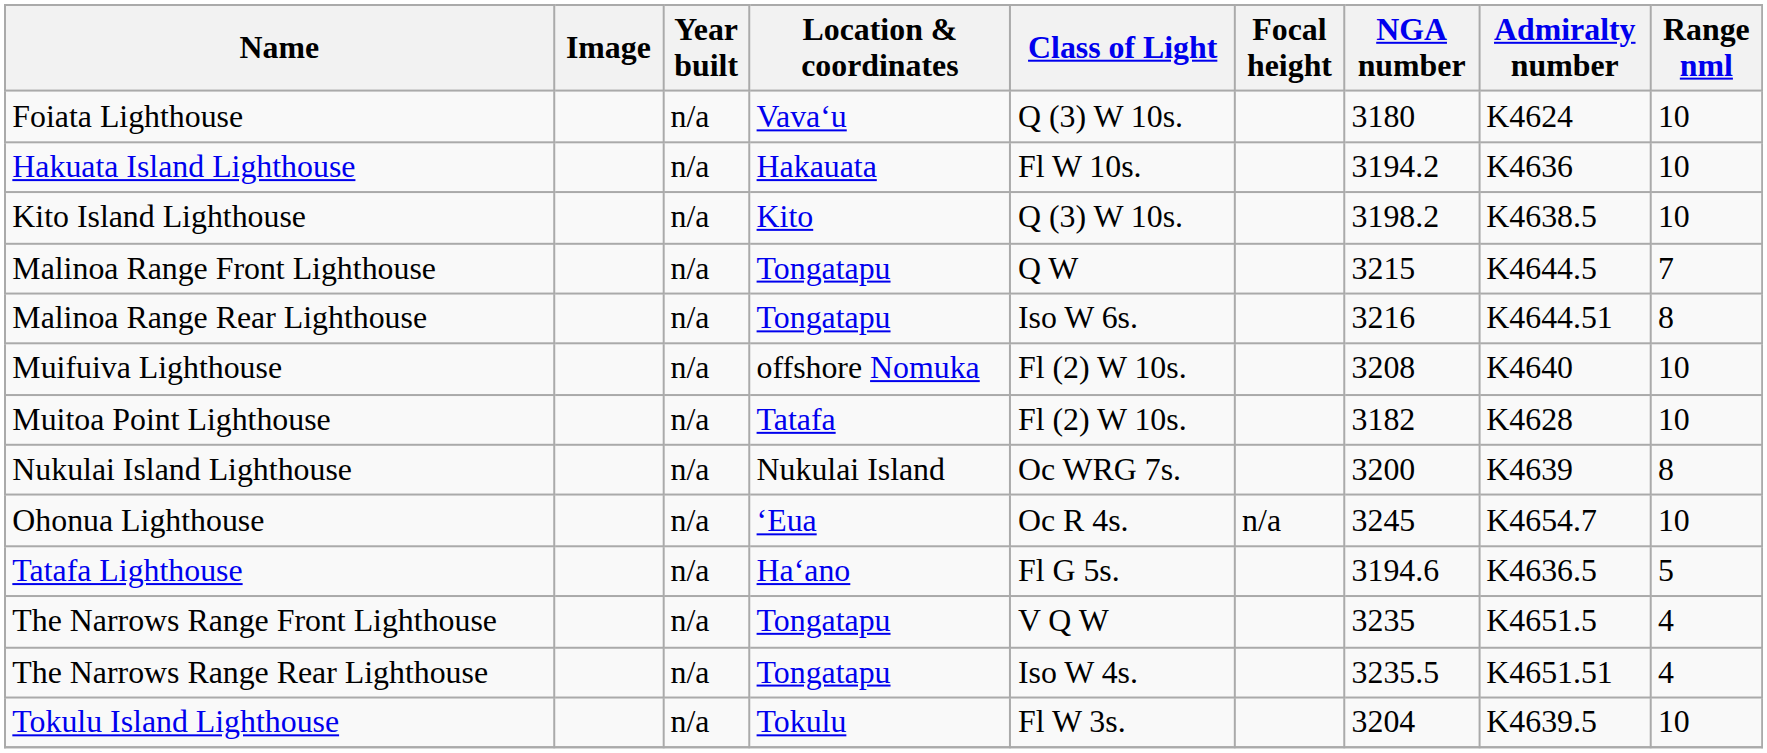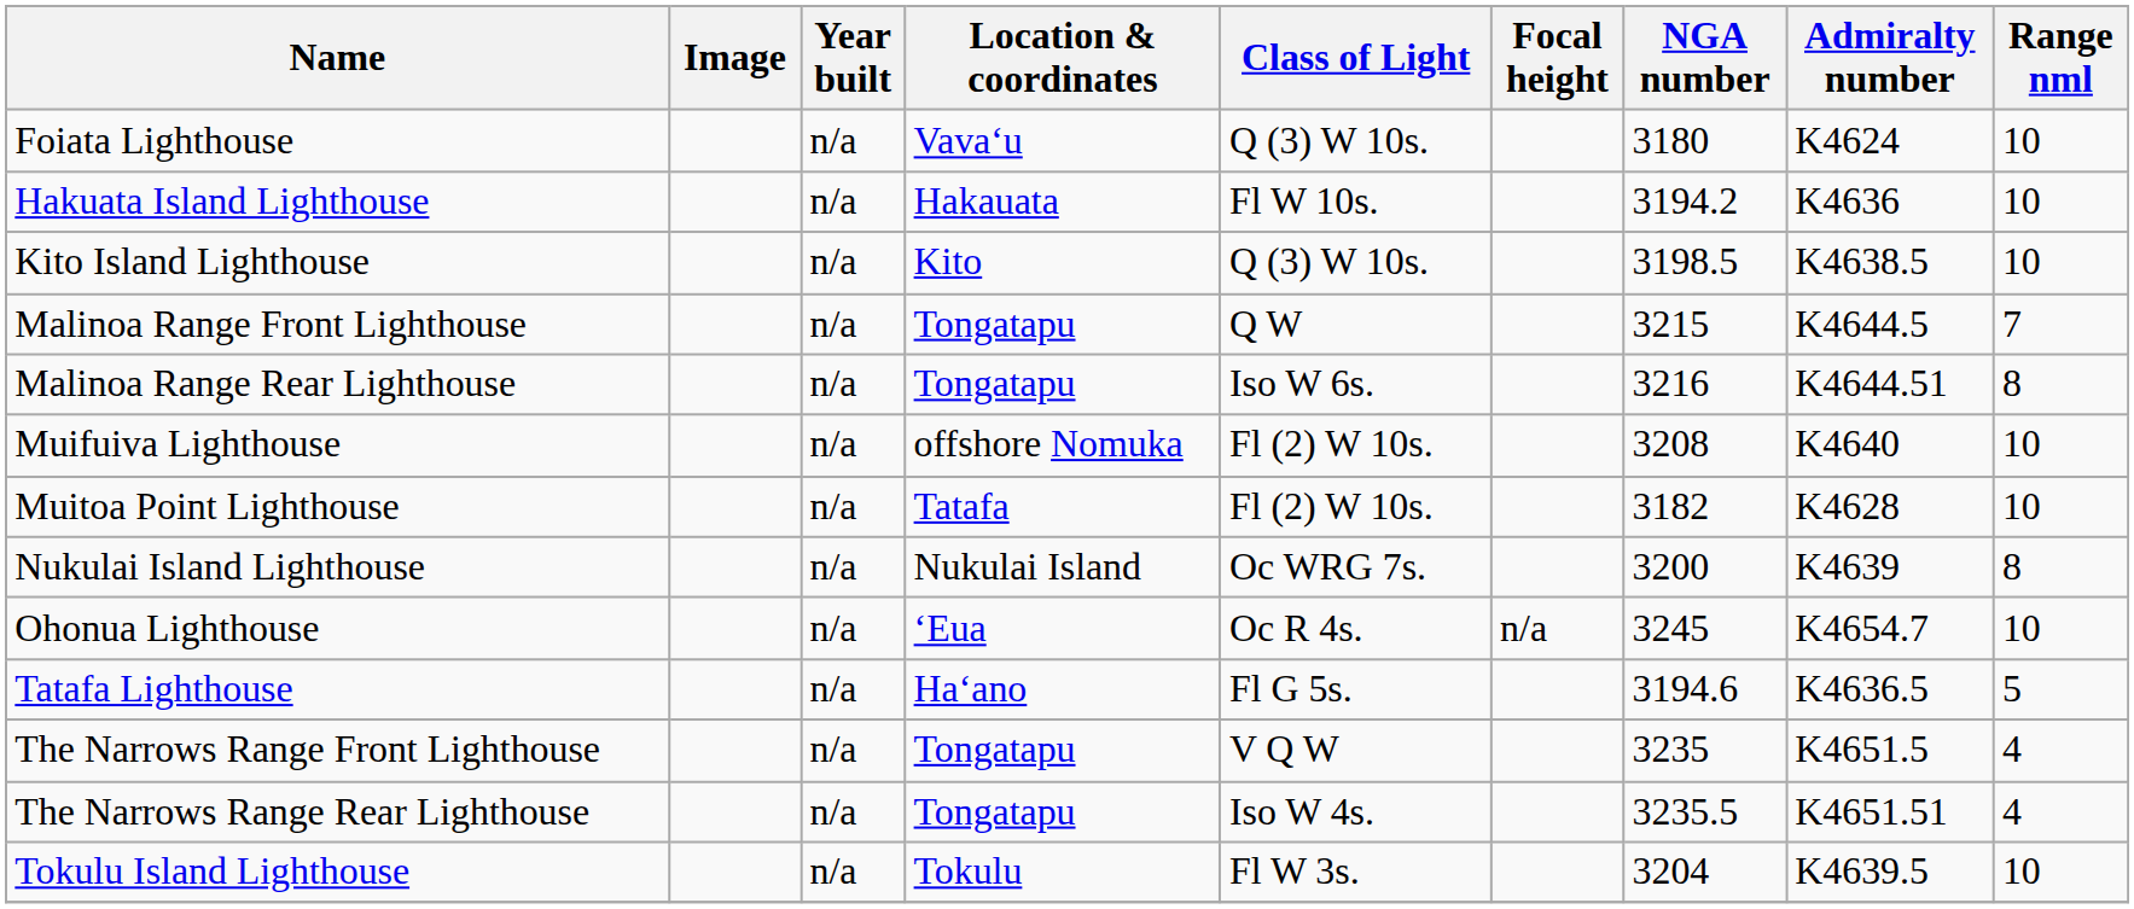Kito Island Lighthouse | NGA number: 3198.2 -> 3198.5
